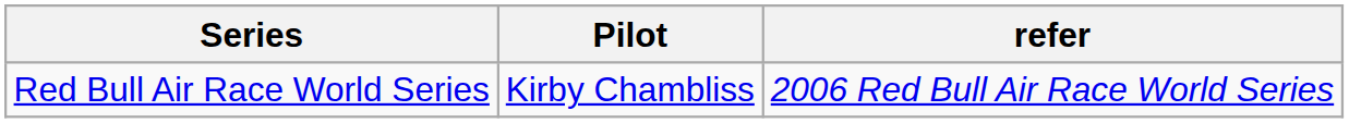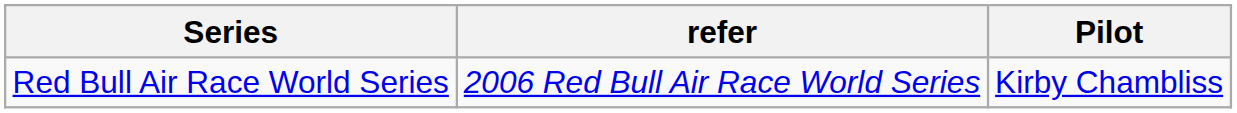columns swapped: Pilot <-> refer
